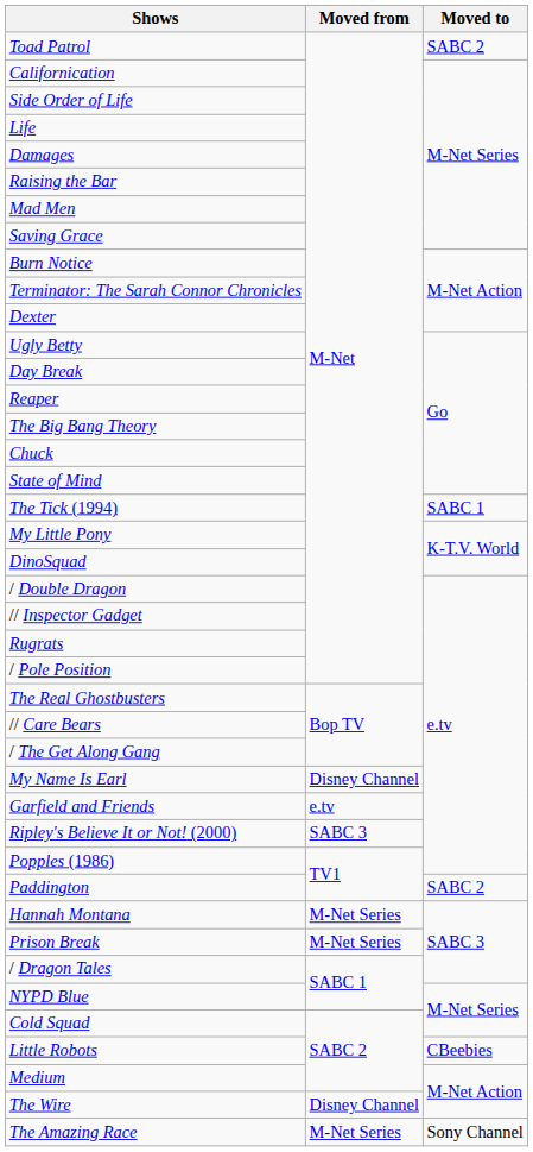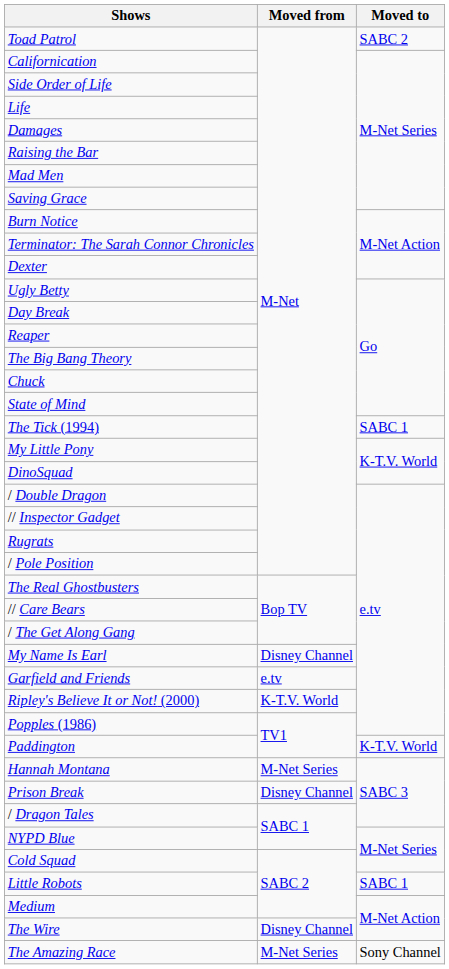Ripley's Believe It or Not! (2000) | Moved from: SABC 3 -> K-T.V. World
Paddington | Moved to: SABC 2 -> K-T.V. World
Prison Break | Moved from: M-Net Series -> Disney Channel
Little Robots | Moved to: CBeebies -> SABC 1
